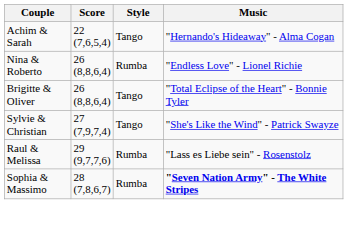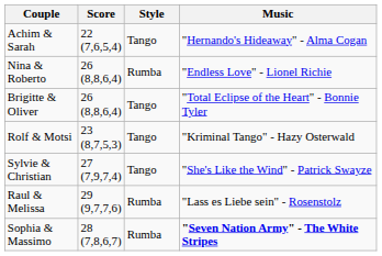+ row: Rolf & Motsi | 23 (8,7,5,3) | Tango | "Kriminal Tango" - Hazy Osterwald
